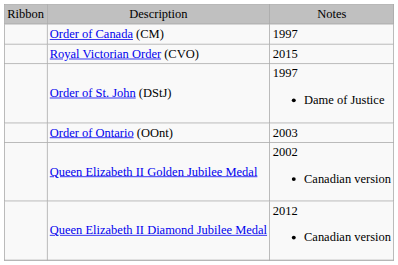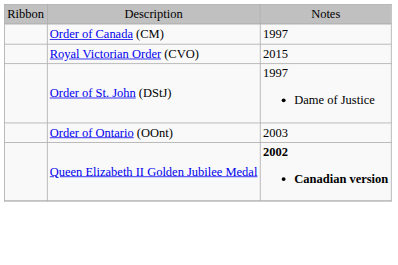Queen Elizabeth II Golden Jubilee Medal | column 3: normal -> bold
- row: Queen Elizabeth II Diamond Jubilee Medal | 2012 Canadian version
